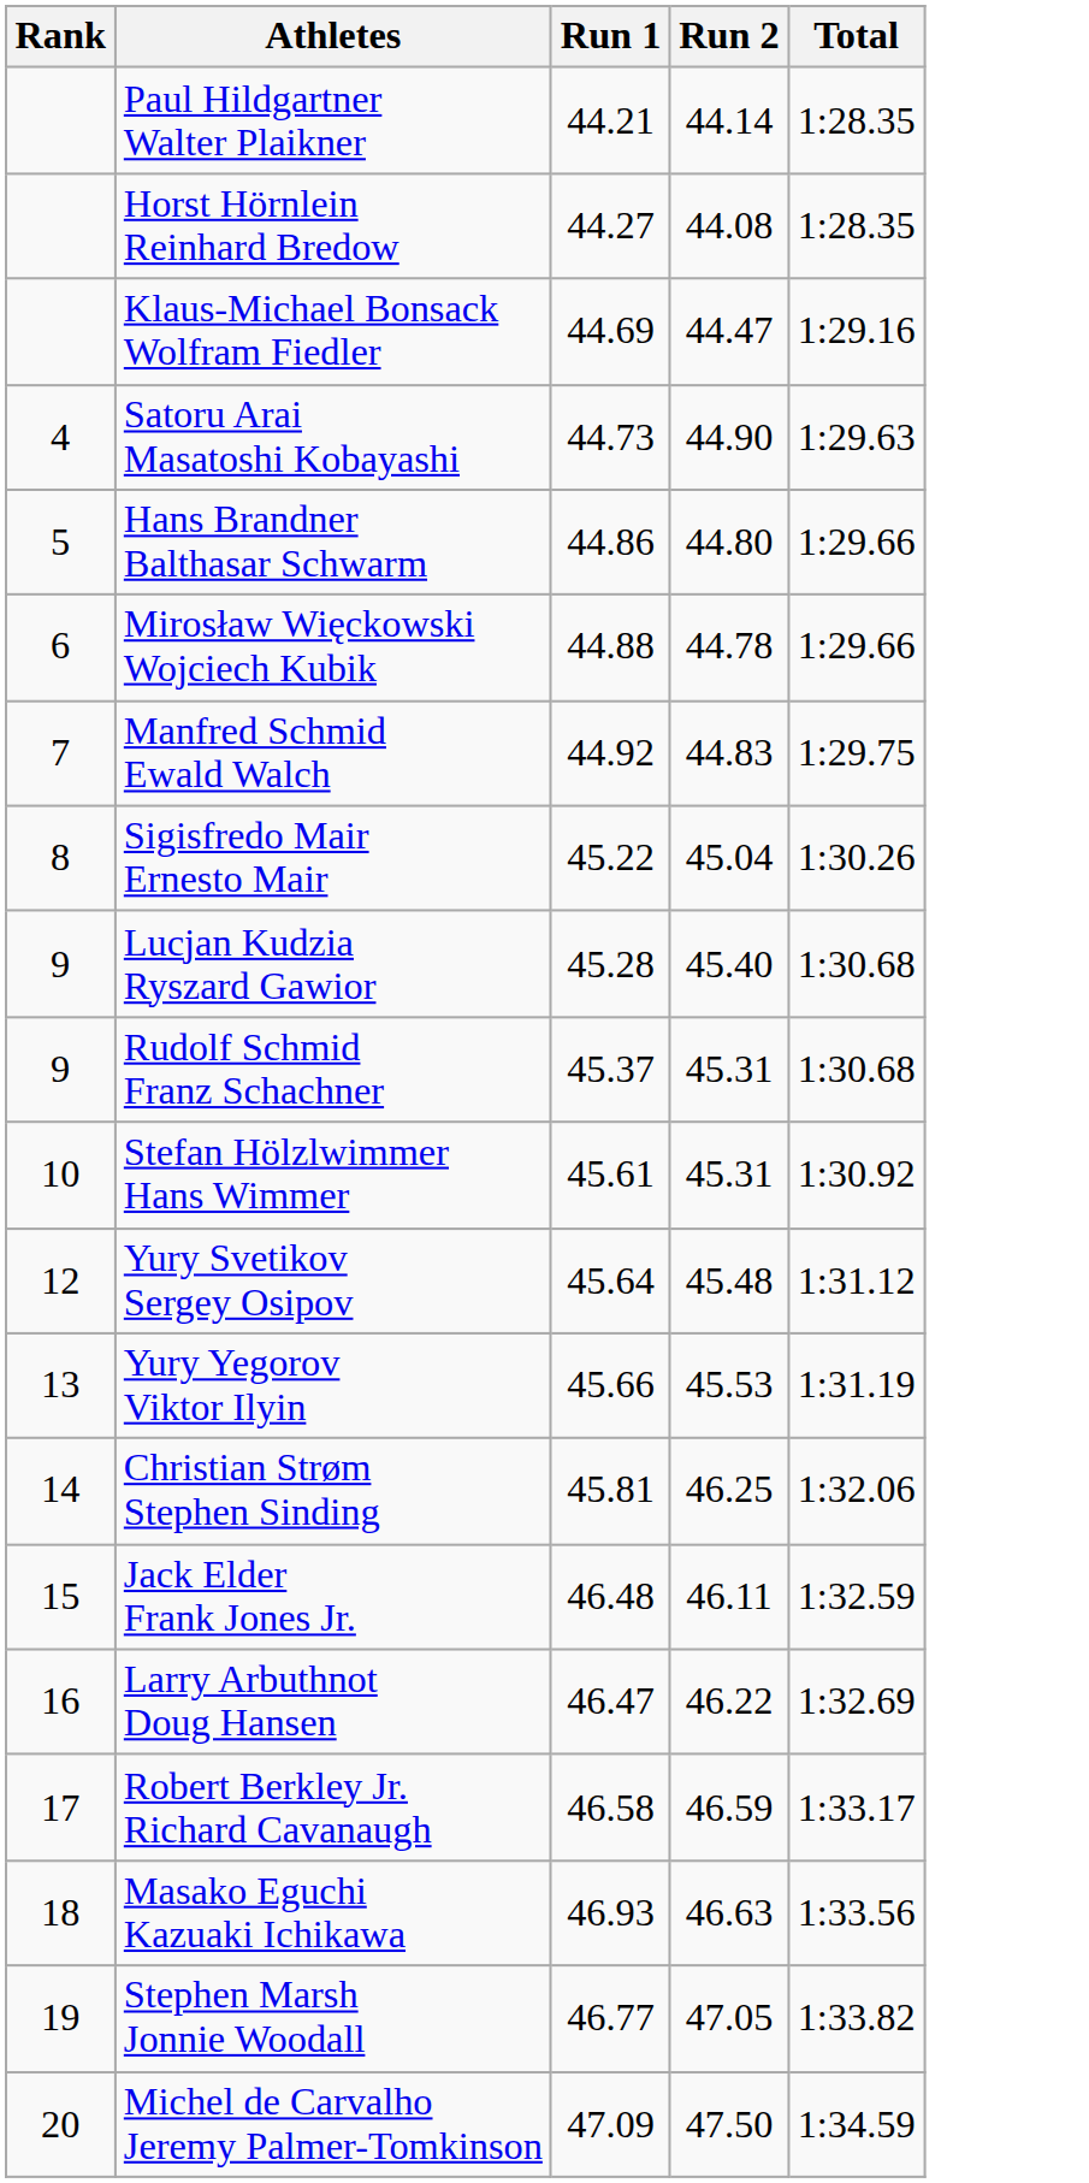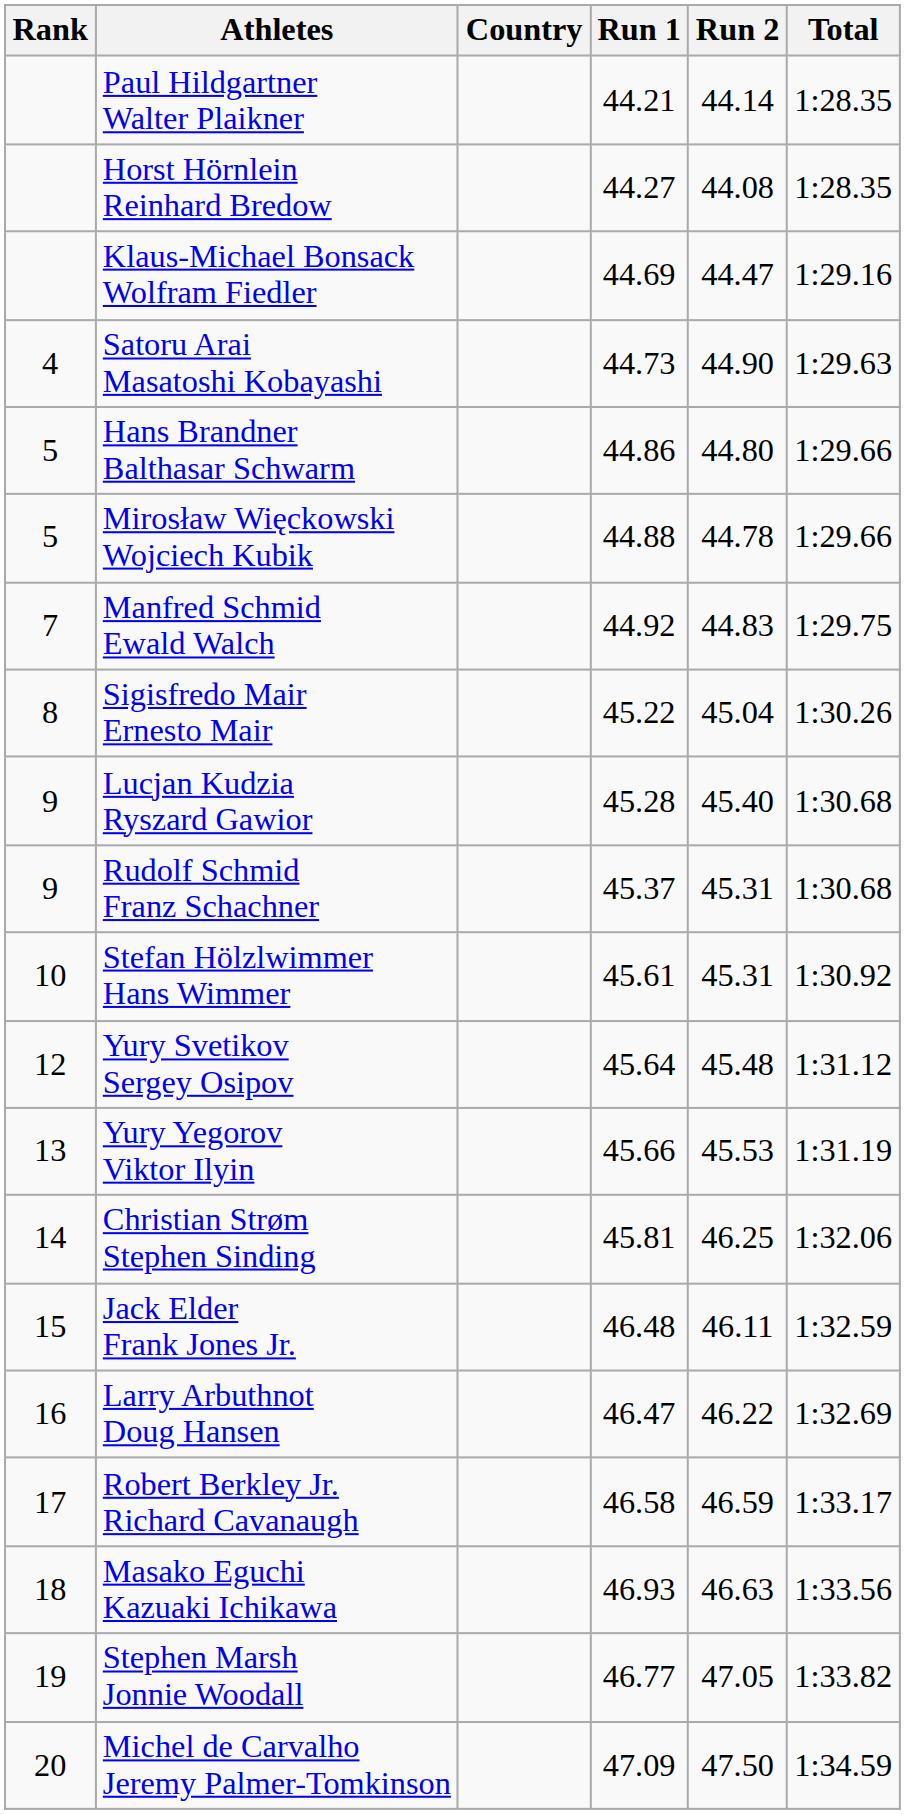+ column: Country
Mirosław Więckowski Wojciech Kubik | Rank: 6 -> 5
